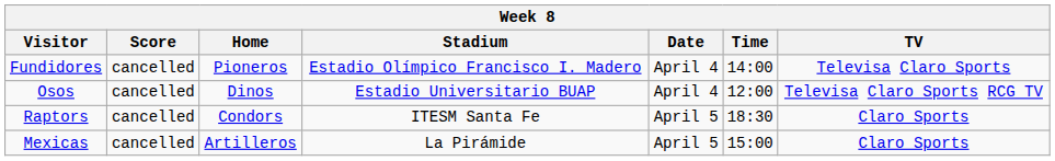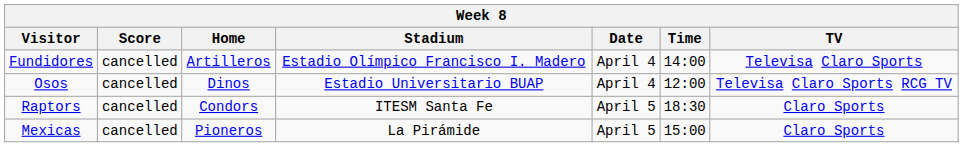Fundidores | Home: Pioneros -> Artilleros
Mexicas | Home: Artilleros -> Pioneros
